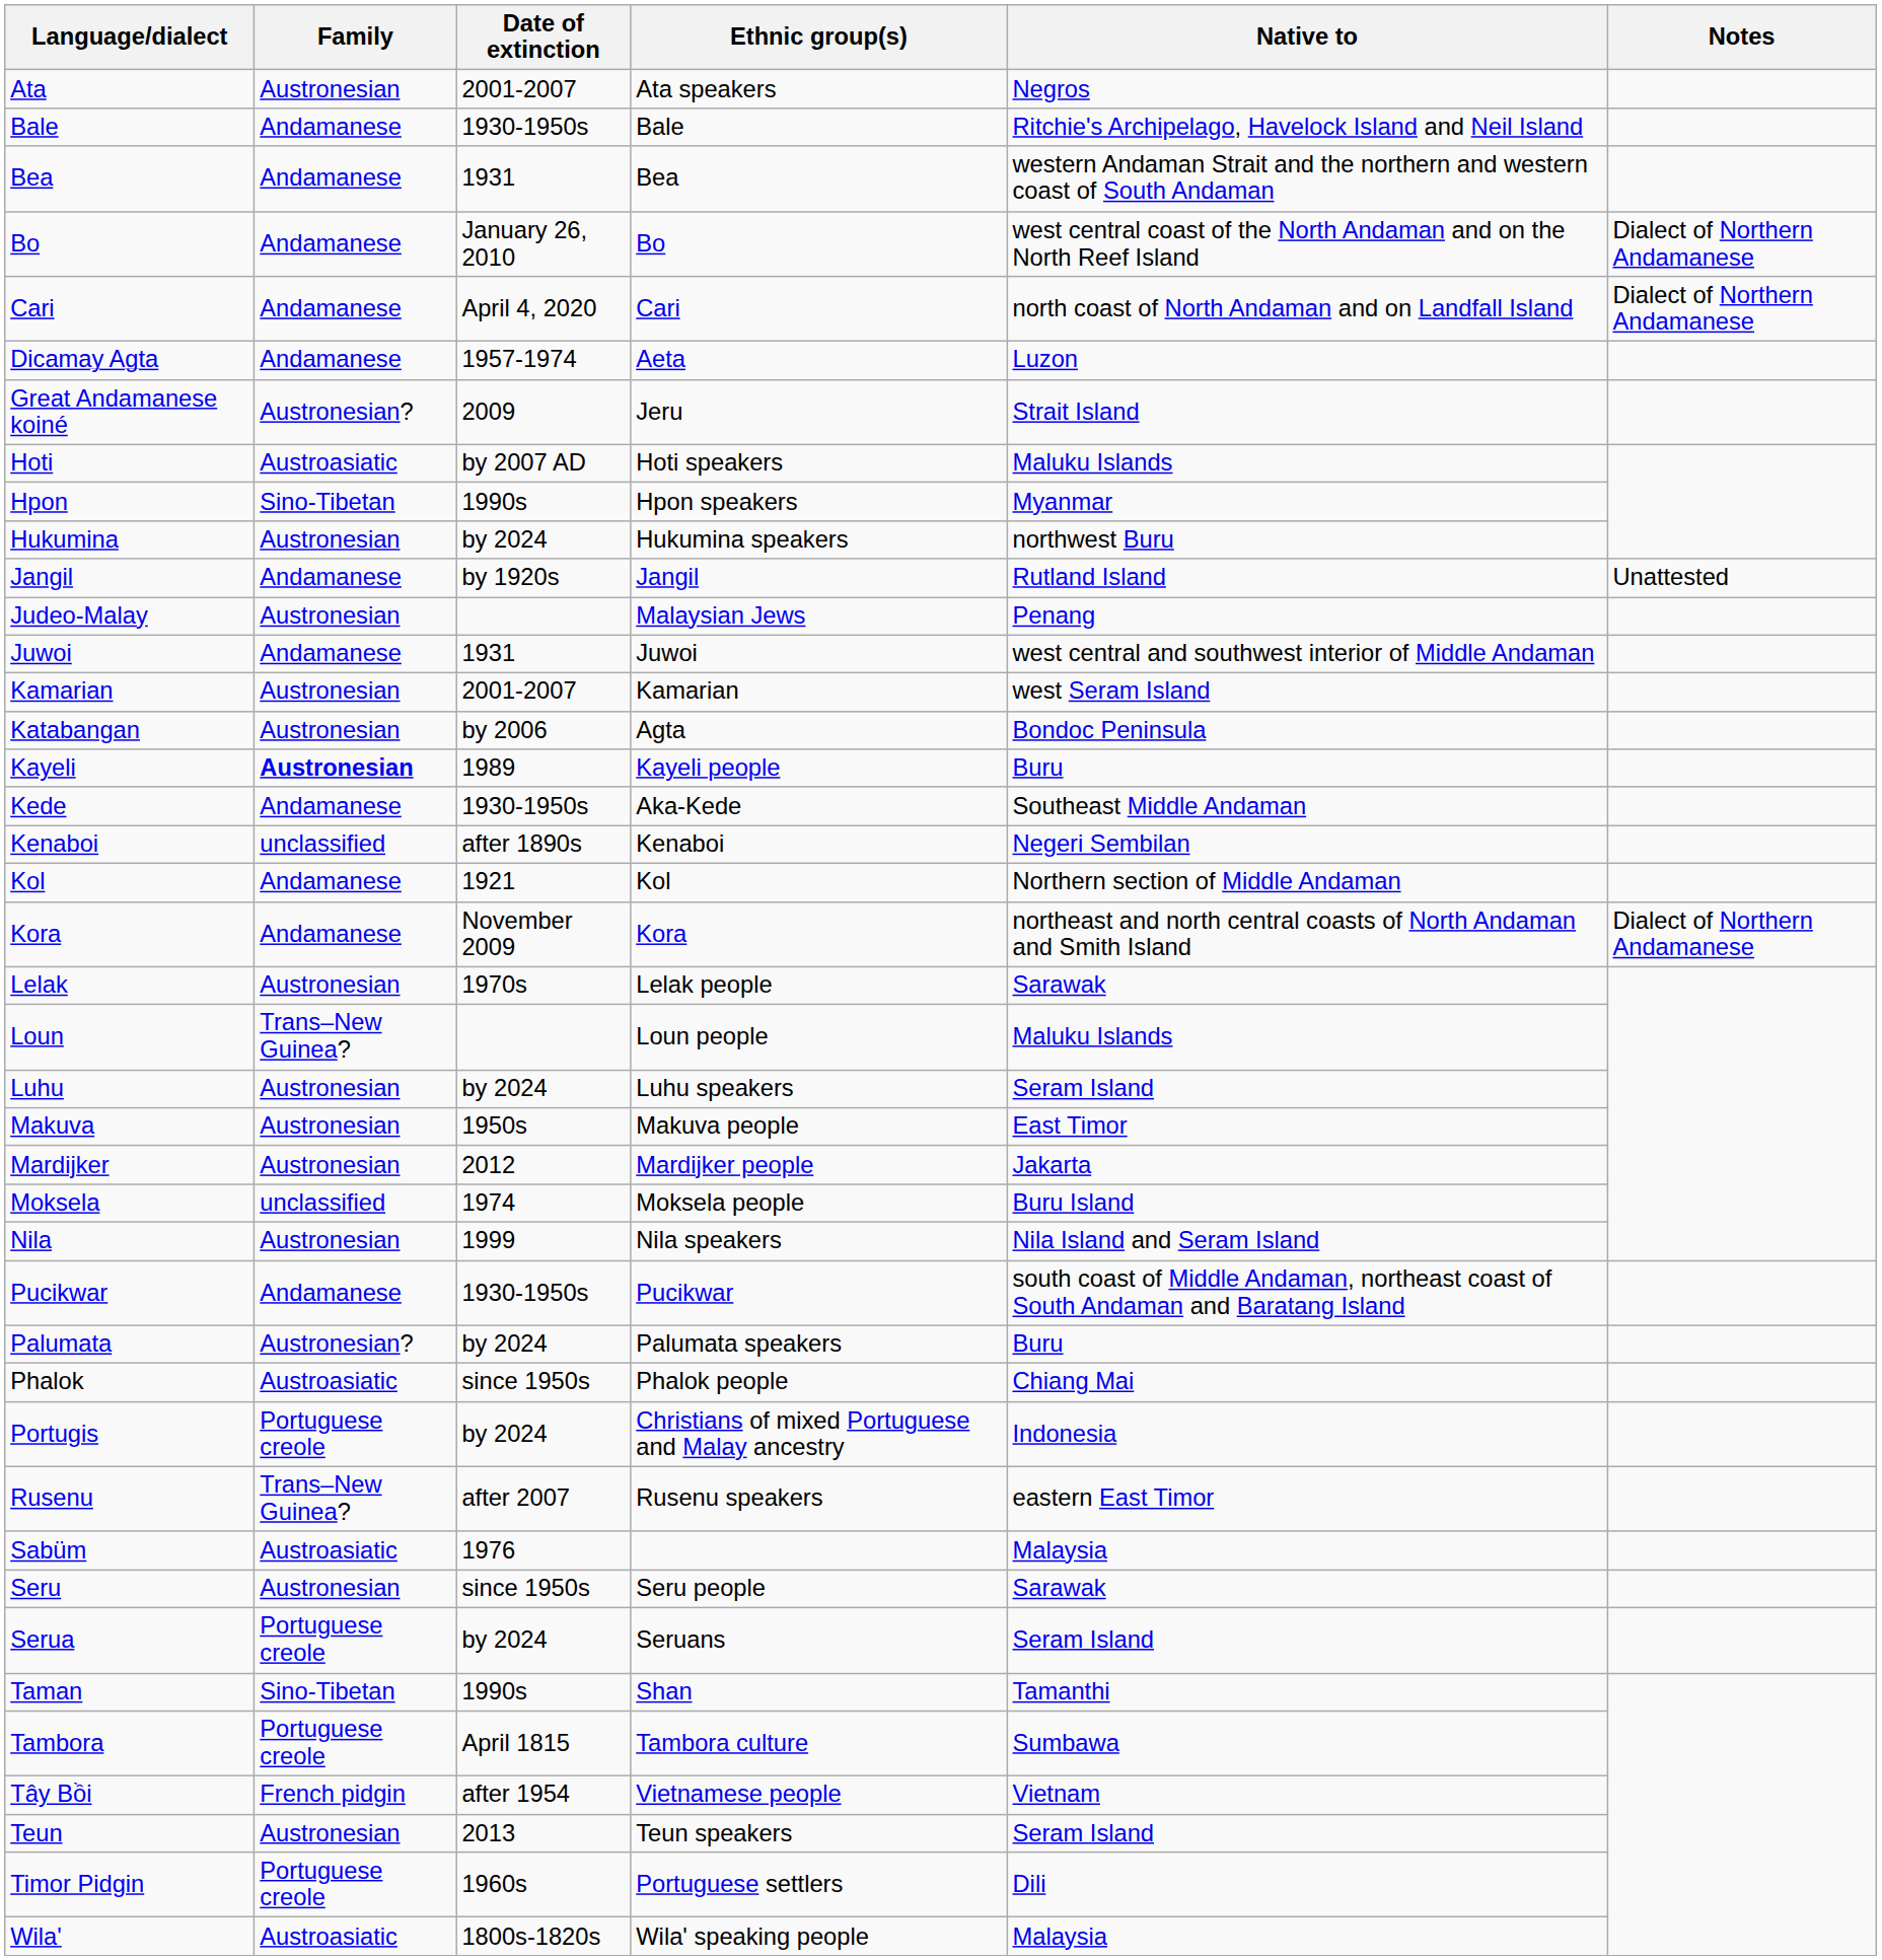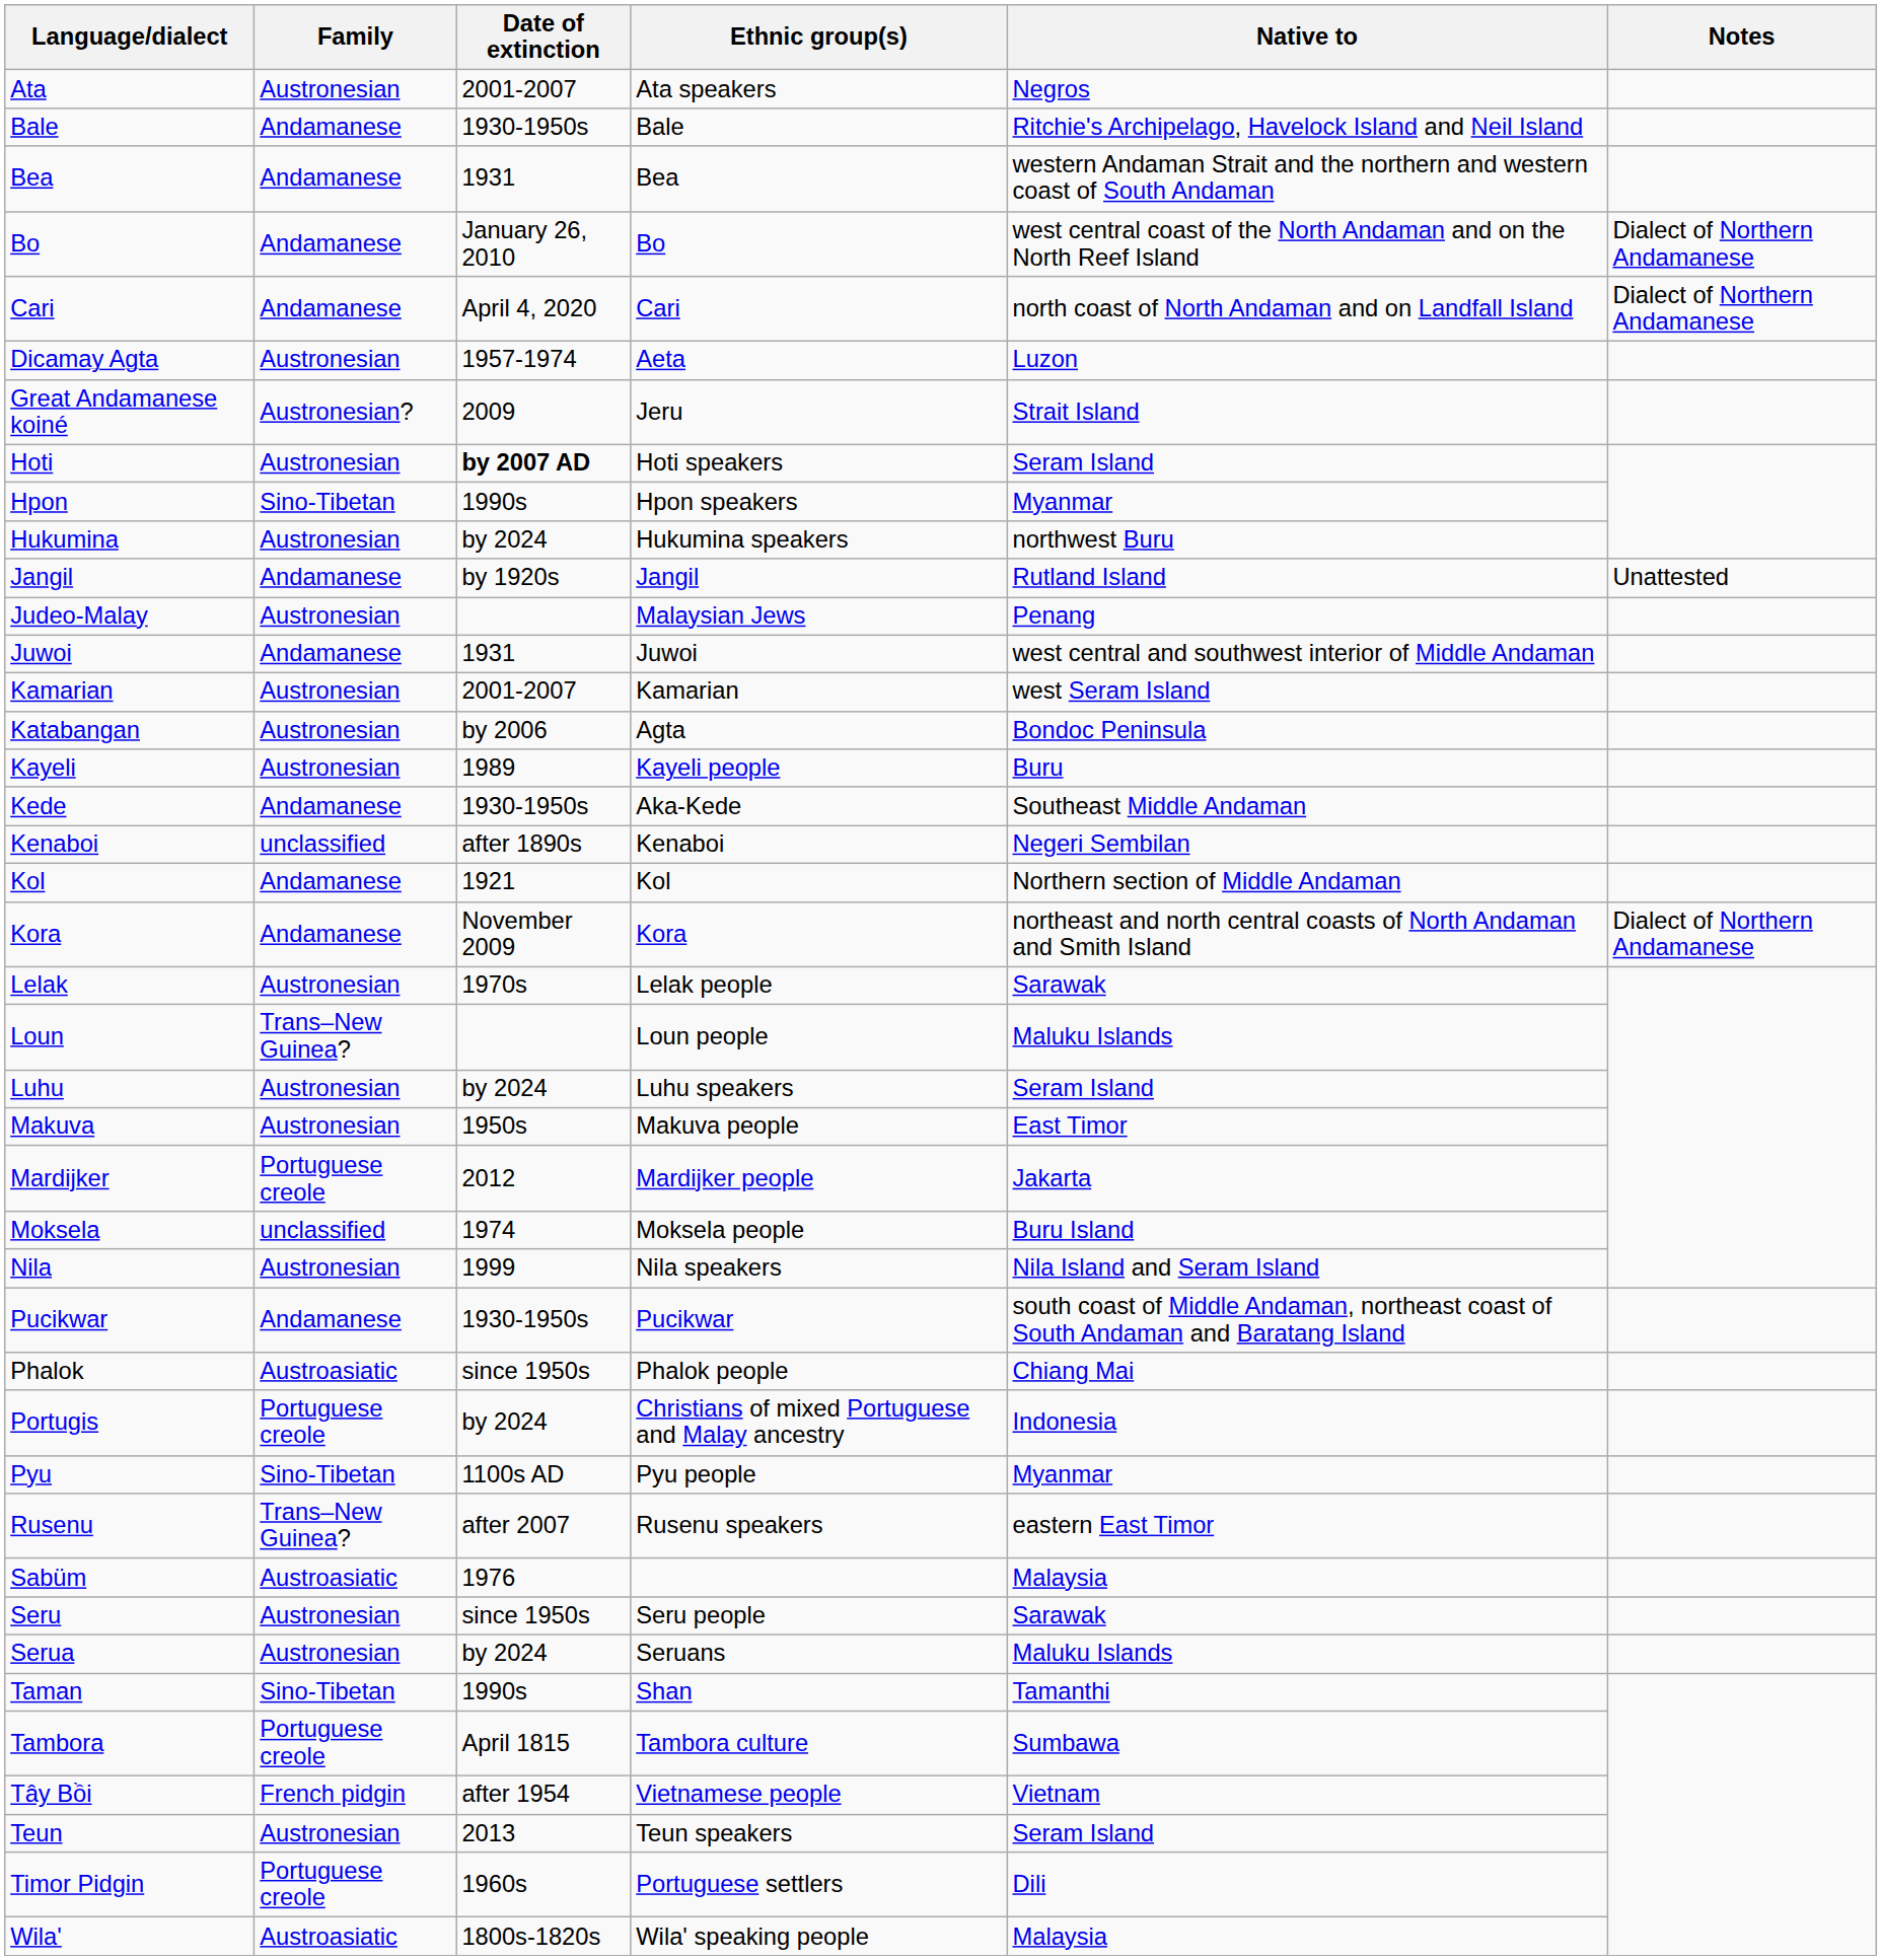Dicamay Agta | Family: Andamanese -> Austronesian
Hoti | Family: Austroasiatic -> Austronesian
Hoti | Date of extinction: normal -> bold
Hoti | Native to: Maluku Islands -> Seram Island
Kayeli | Family: bold -> normal
Mardijker | Family: Austronesian -> Portuguese creole
- row: Palumata | Austronesian? | by 2024 | Palumata speakers | Buru
+ row: Pyu | Sino-Tibetan | 1100s AD | Pyu people | Myanmar
Serua | Family: Portuguese creole -> Austronesian
Serua | Native to: Seram Island -> Maluku Islands
